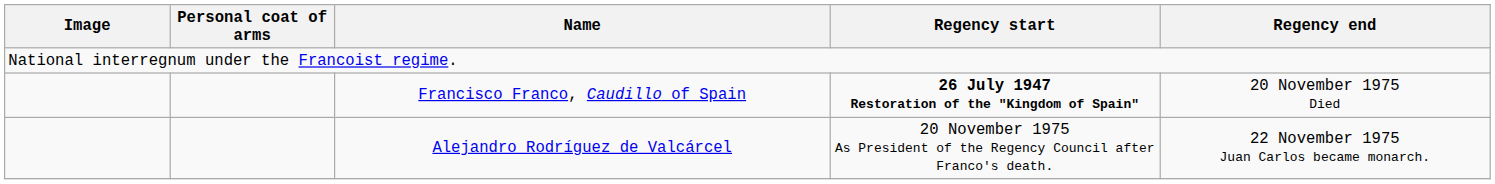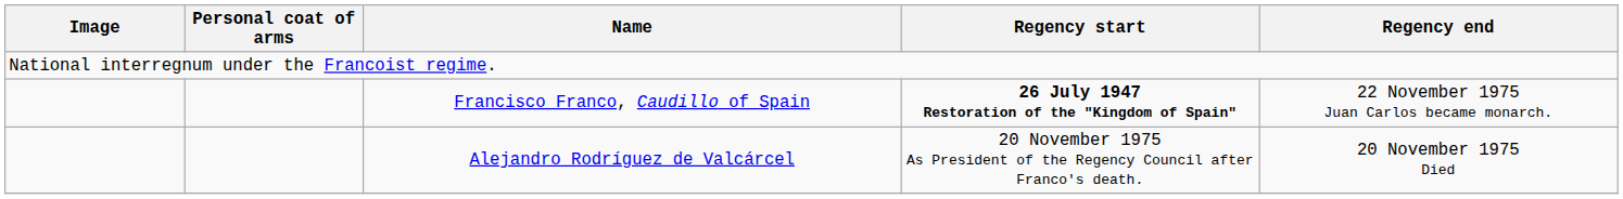Francisco Franco, Caudillo of Spain | Regency end: 20 November 1975 Died -> 22 November 1975 Juan Carlos became monarch.
Alejandro Rodríguez de Valcárcel | Regency end: 22 November 1975 Juan Carlos became monarch. -> 20 November 1975 Died
